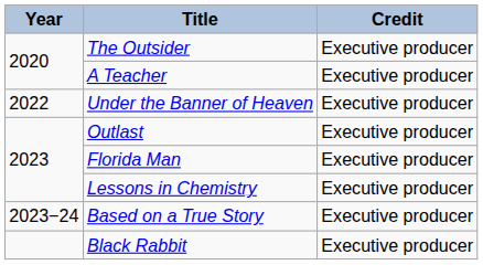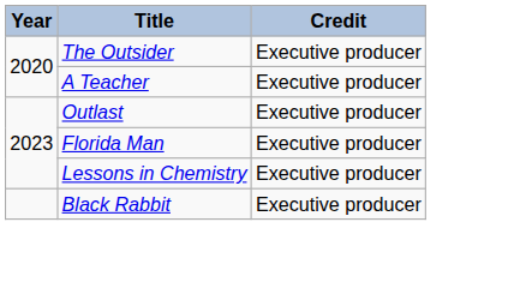- row: 2022 | Under the Banner of Heaven | Executive producer
- row: 2023−24 | Based on a True Story | Executive producer
